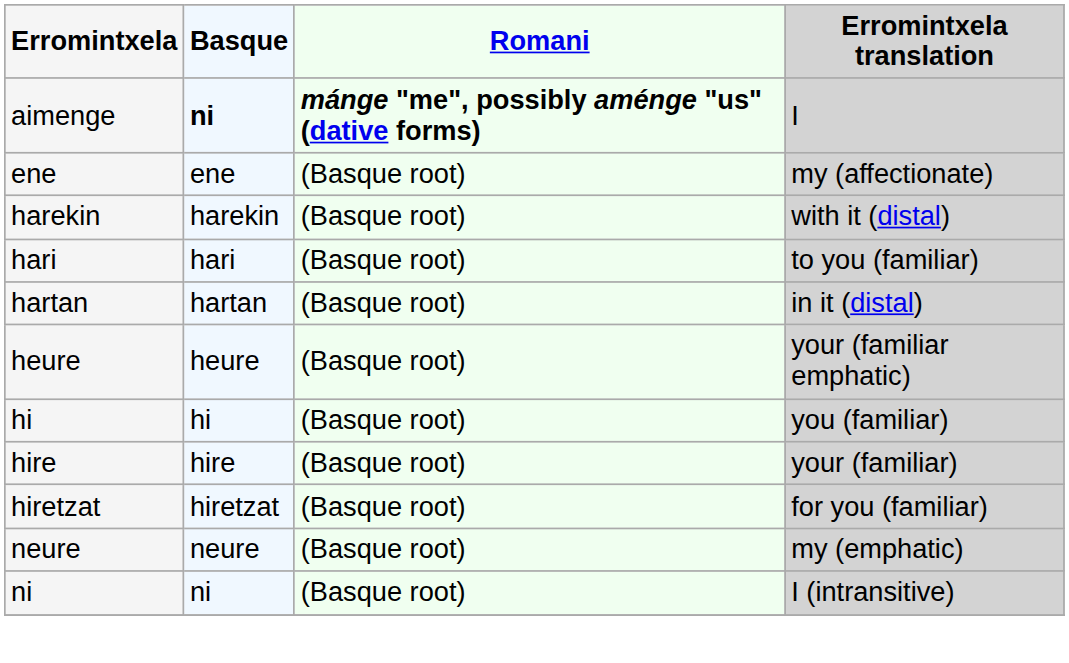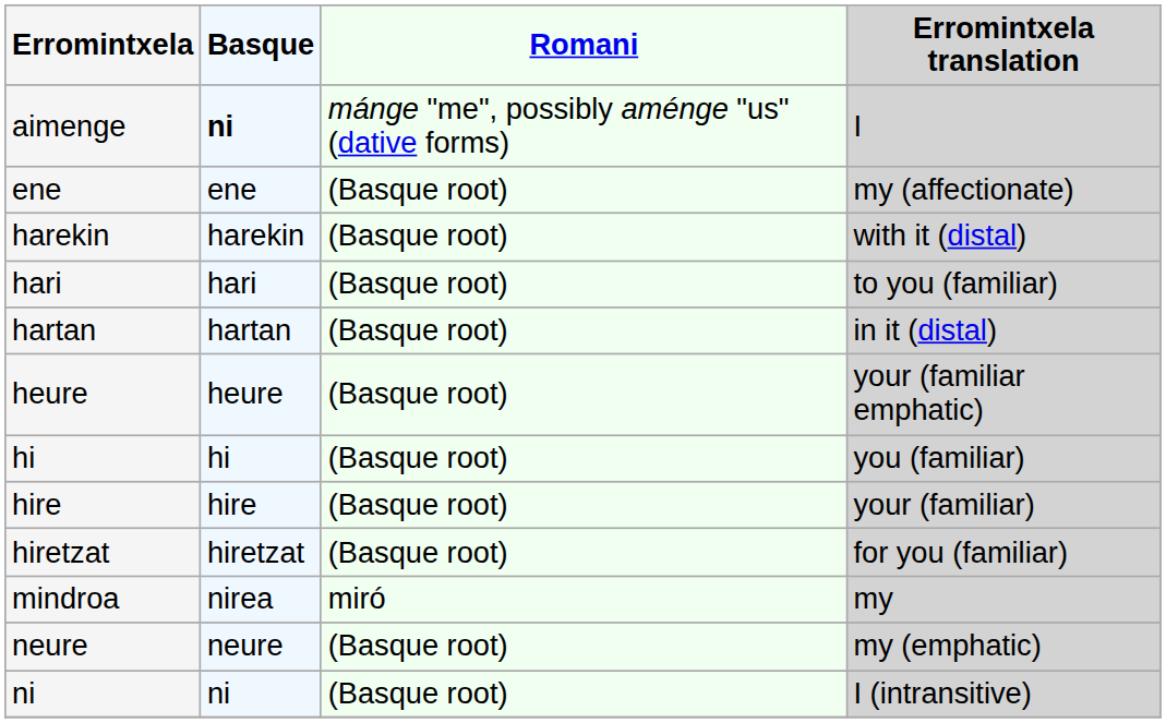aimenge | Romani: bold -> normal
+ row: mindroa | nirea | miró | my
